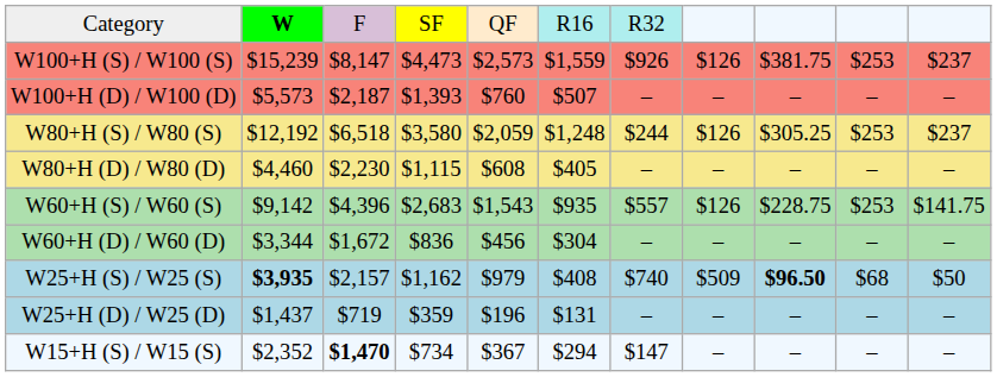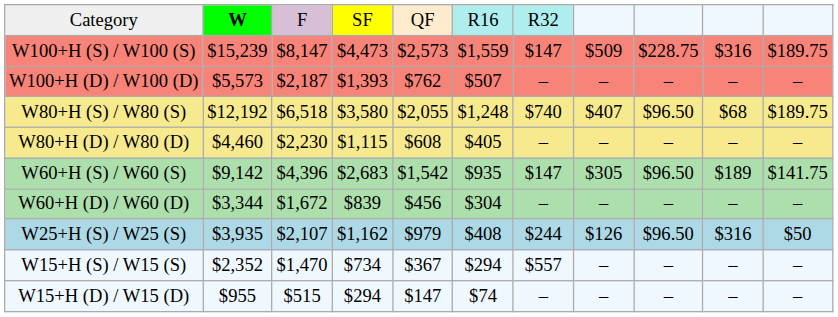W100+H (S) / W100 (S) | column 7: $926 -> $147
W100+H (S) / W100 (S) | column 8: $126 -> $509
W100+H (S) / W100 (S) | column 9: $381.75 -> $228.75
W100+H (S) / W100 (S) | column 10: $253 -> $316
W100+H (S) / W100 (S) | column 11: $237 -> $189.75
W100+H (D) / W100 (D) | column 5: $760 -> $762
W80+H (S) / W80 (S) | column 5: $2,059 -> $2,055
W80+H (S) / W80 (S) | column 7: $244 -> $740
W80+H (S) / W80 (S) | column 8: $126 -> $407
W80+H (S) / W80 (S) | column 9: $305.25 -> $96.50
W80+H (S) / W80 (S) | column 10: $253 -> $68
W80+H (S) / W80 (S) | column 11: $237 -> $189.75
W60+H (S) / W60 (S) | column 5: $1,543 -> $1,542
W60+H (S) / W60 (S) | column 7: $557 -> $147
W60+H (S) / W60 (S) | column 8: $126 -> $305
W60+H (S) / W60 (S) | column 9: $228.75 -> $96.50
W60+H (S) / W60 (S) | column 10: $253 -> $189
W60+H (D) / W60 (D) | column 4: $836 -> $839
W25+H (S) / W25 (S) | column 2: bold -> normal
W25+H (S) / W25 (S) | column 3: $2,157 -> $2,107
W25+H (S) / W25 (S) | column 7: $740 -> $244
W25+H (S) / W25 (S) | column 8: $509 -> $126
W25+H (S) / W25 (S) | column 9: bold -> normal
W25+H (S) / W25 (S) | column 10: $68 -> $316
- row: W25+H (D) / W25 (D) | $1,437 | $719 | $359 | $196 | $131 | – | – | – | – | –
W15+H (S) / W15 (S) | column 3: bold -> normal
W15+H (S) / W15 (S) | column 7: $147 -> $557
+ row: W15+H (D) / W15 (D) | $955 | $515 | $294 | $147 | $74 | – | – | – | – | –
